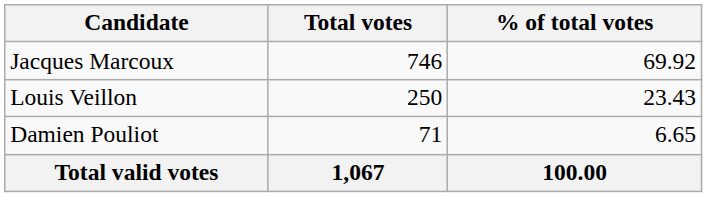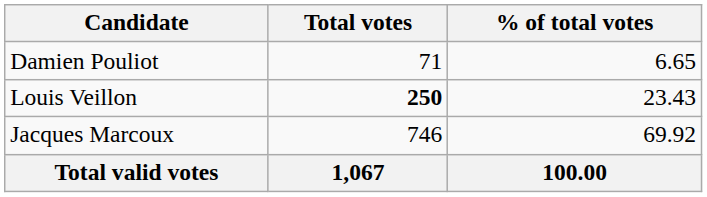rows swapped: Jacques Marcoux <-> Damien Pouliot
Louis Veillon | Total votes: normal -> bold
